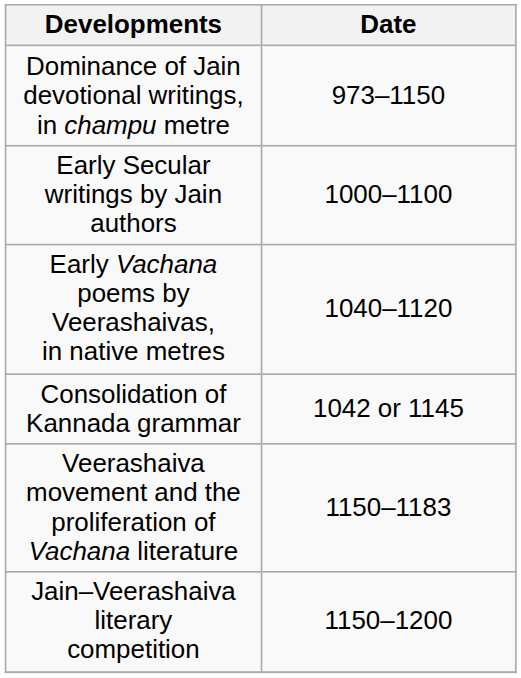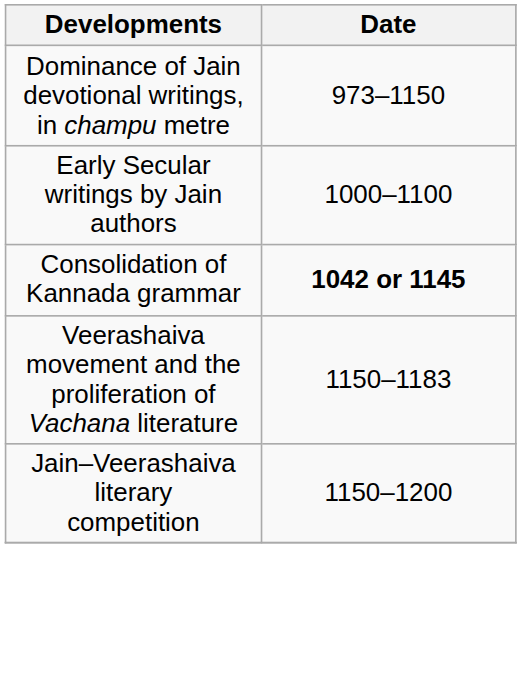- row: Early Vachana poems by Veerashaivas, in native metres | 1040–1120
Consolidation of Kannada grammar | Date: normal -> bold
